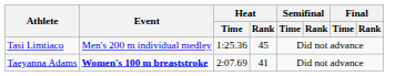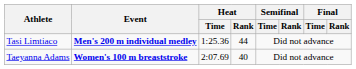Tasi Limtiaco | Event: normal -> bold
Tasi Limtiaco | Heat / Rank: 45 -> 44
Taeyanna Adams | Heat / Rank: 41 -> 40
